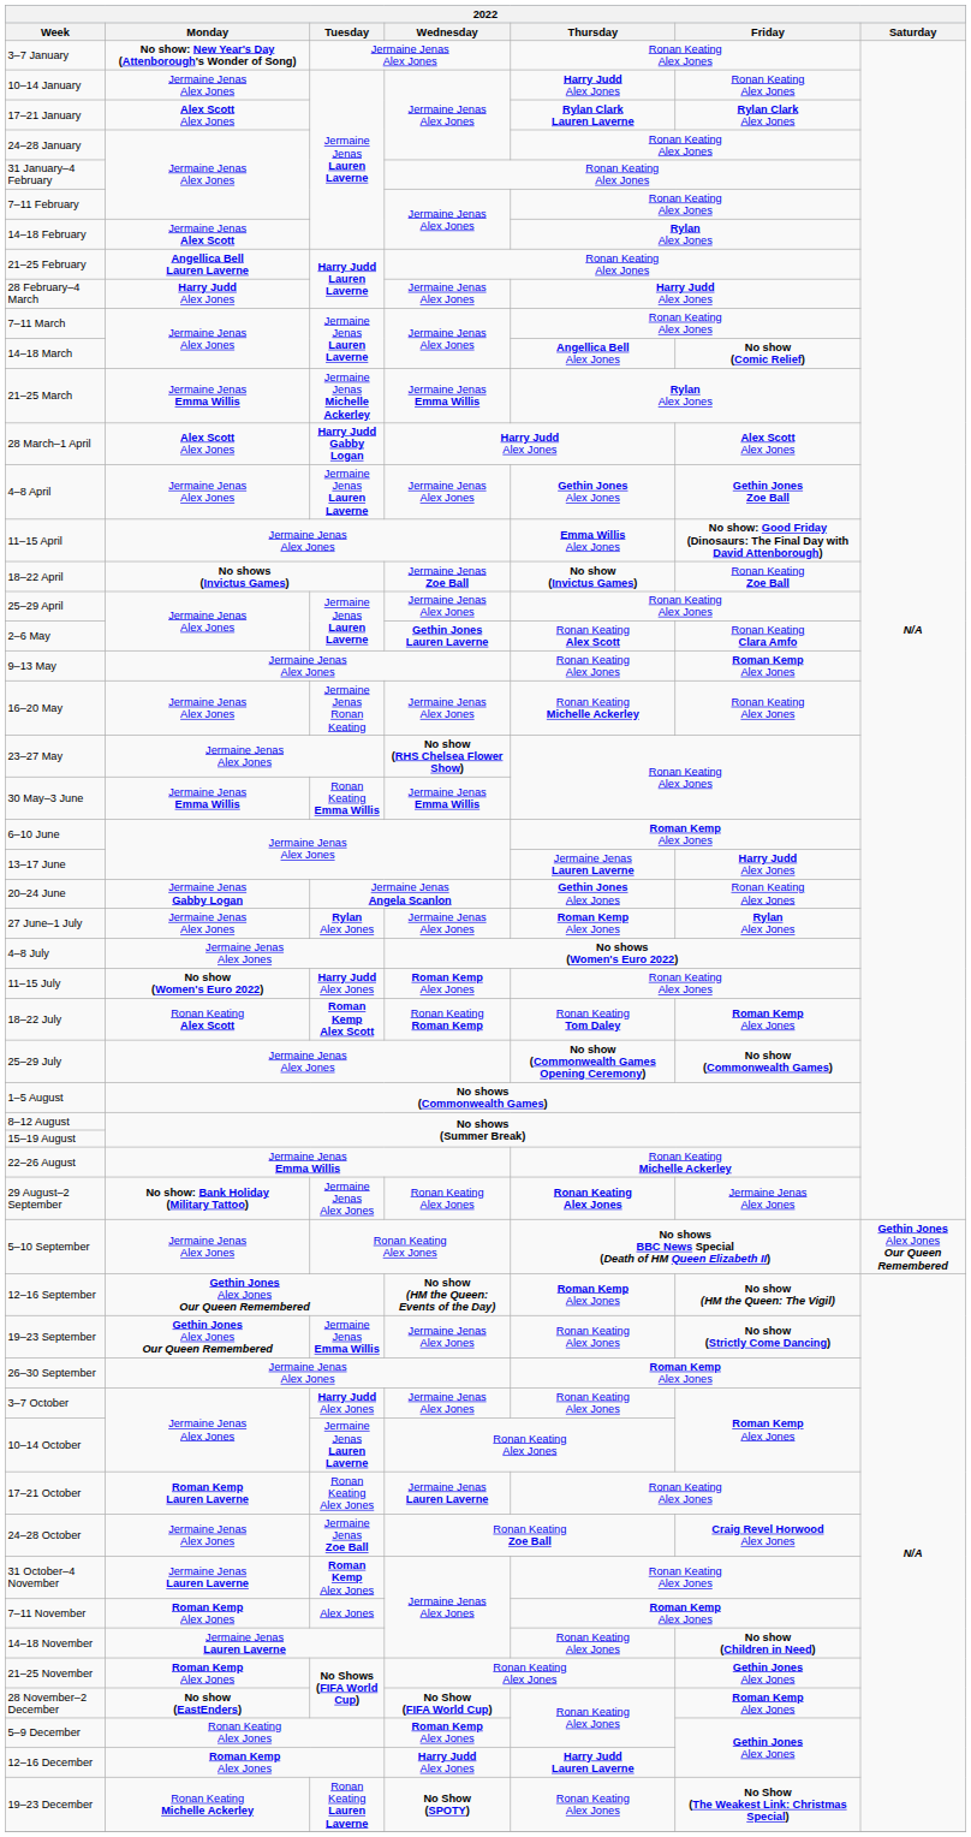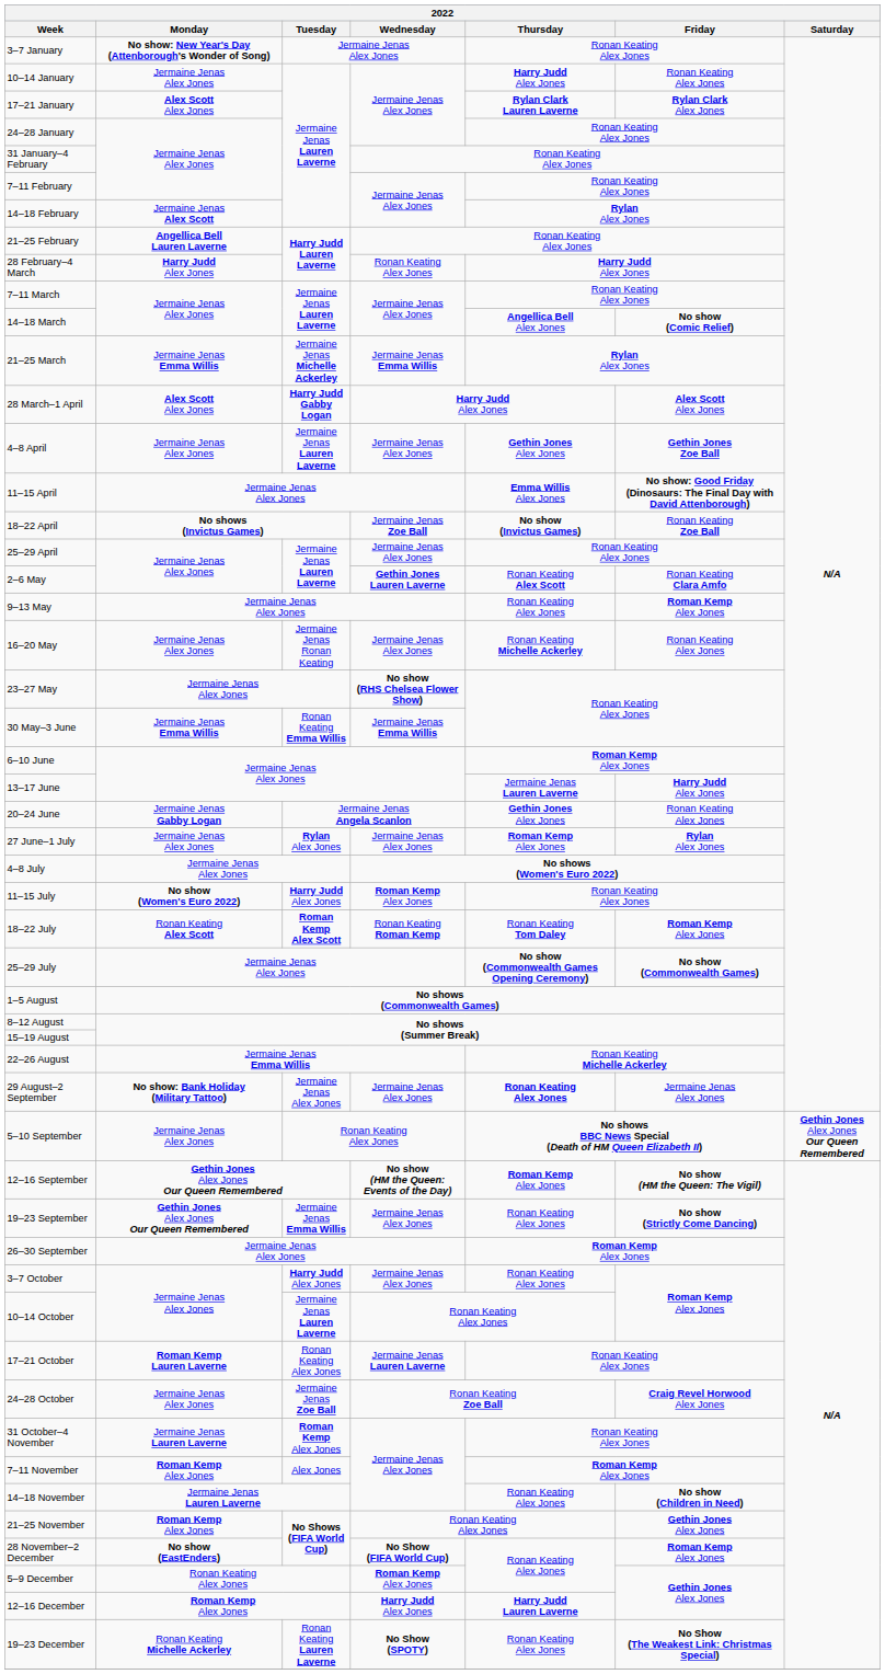28 February–4 March | 2022 / Wednesday: Jermaine Jenas Alex Jones -> Ronan Keating Alex Jones
29 August–2 September | 2022 / Wednesday: Ronan Keating Alex Jones -> Jermaine Jenas Alex Jones
